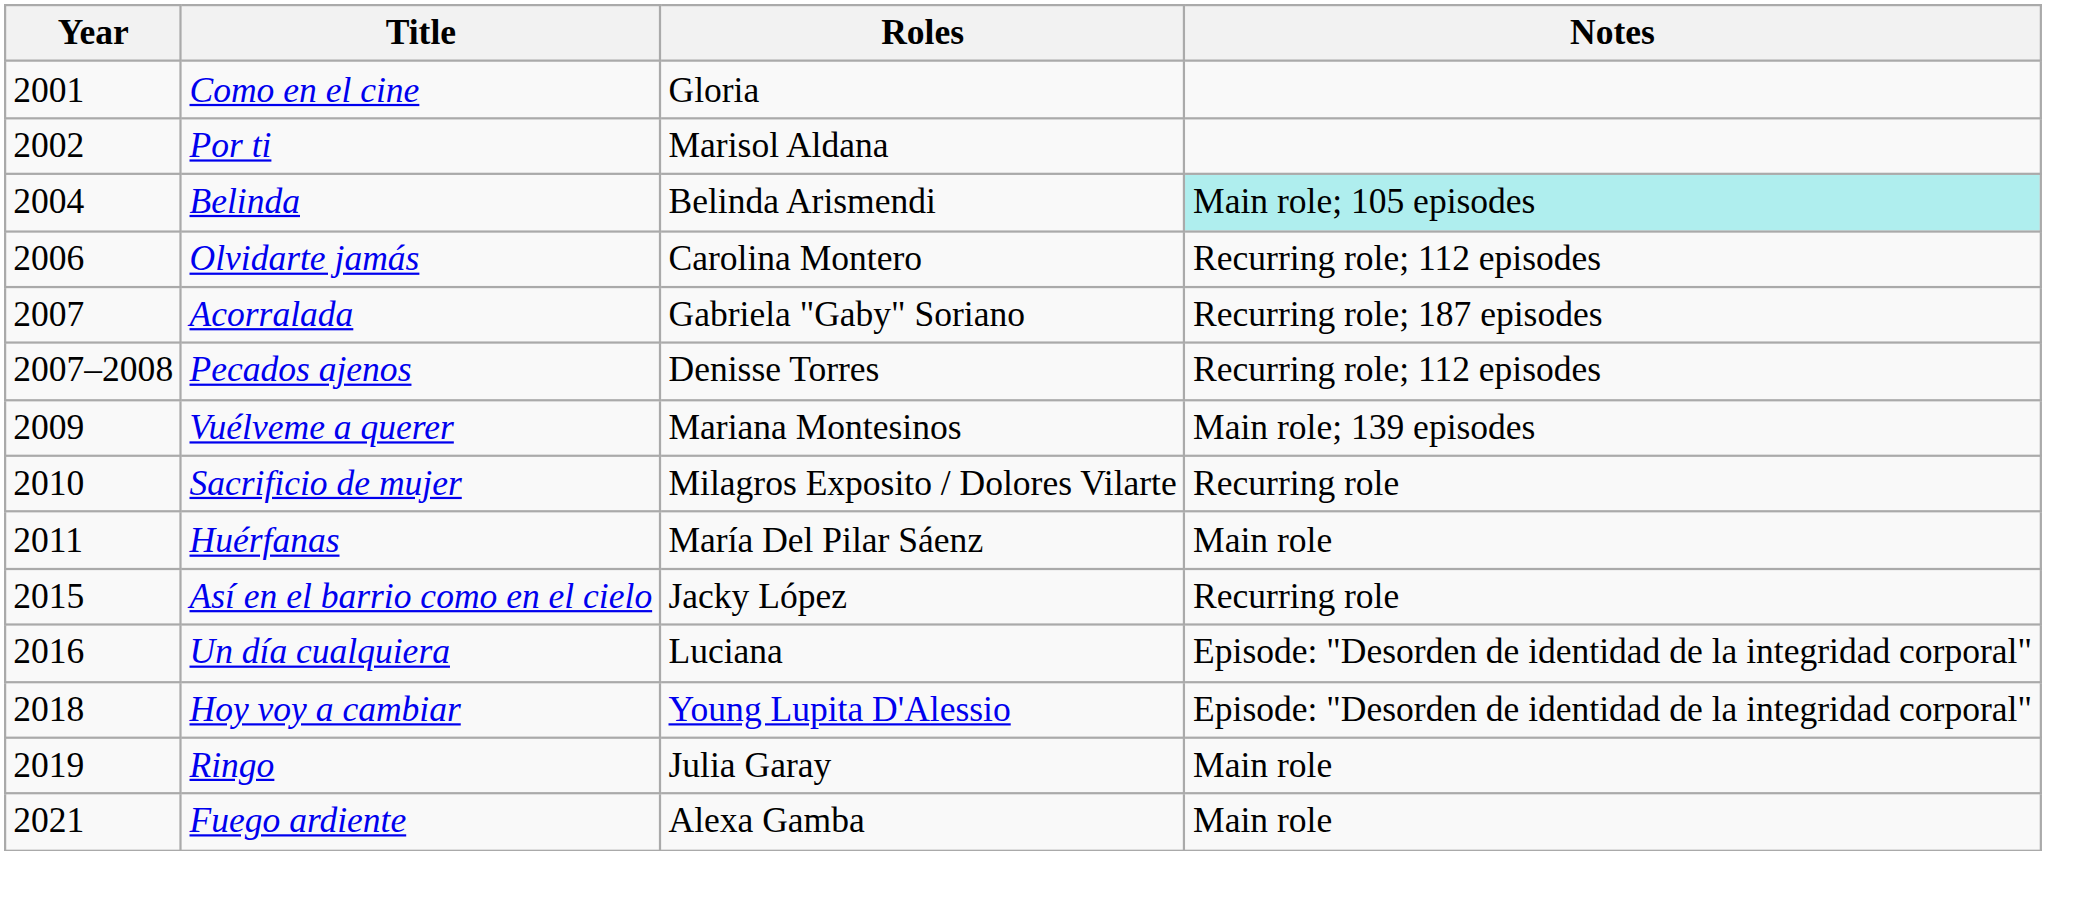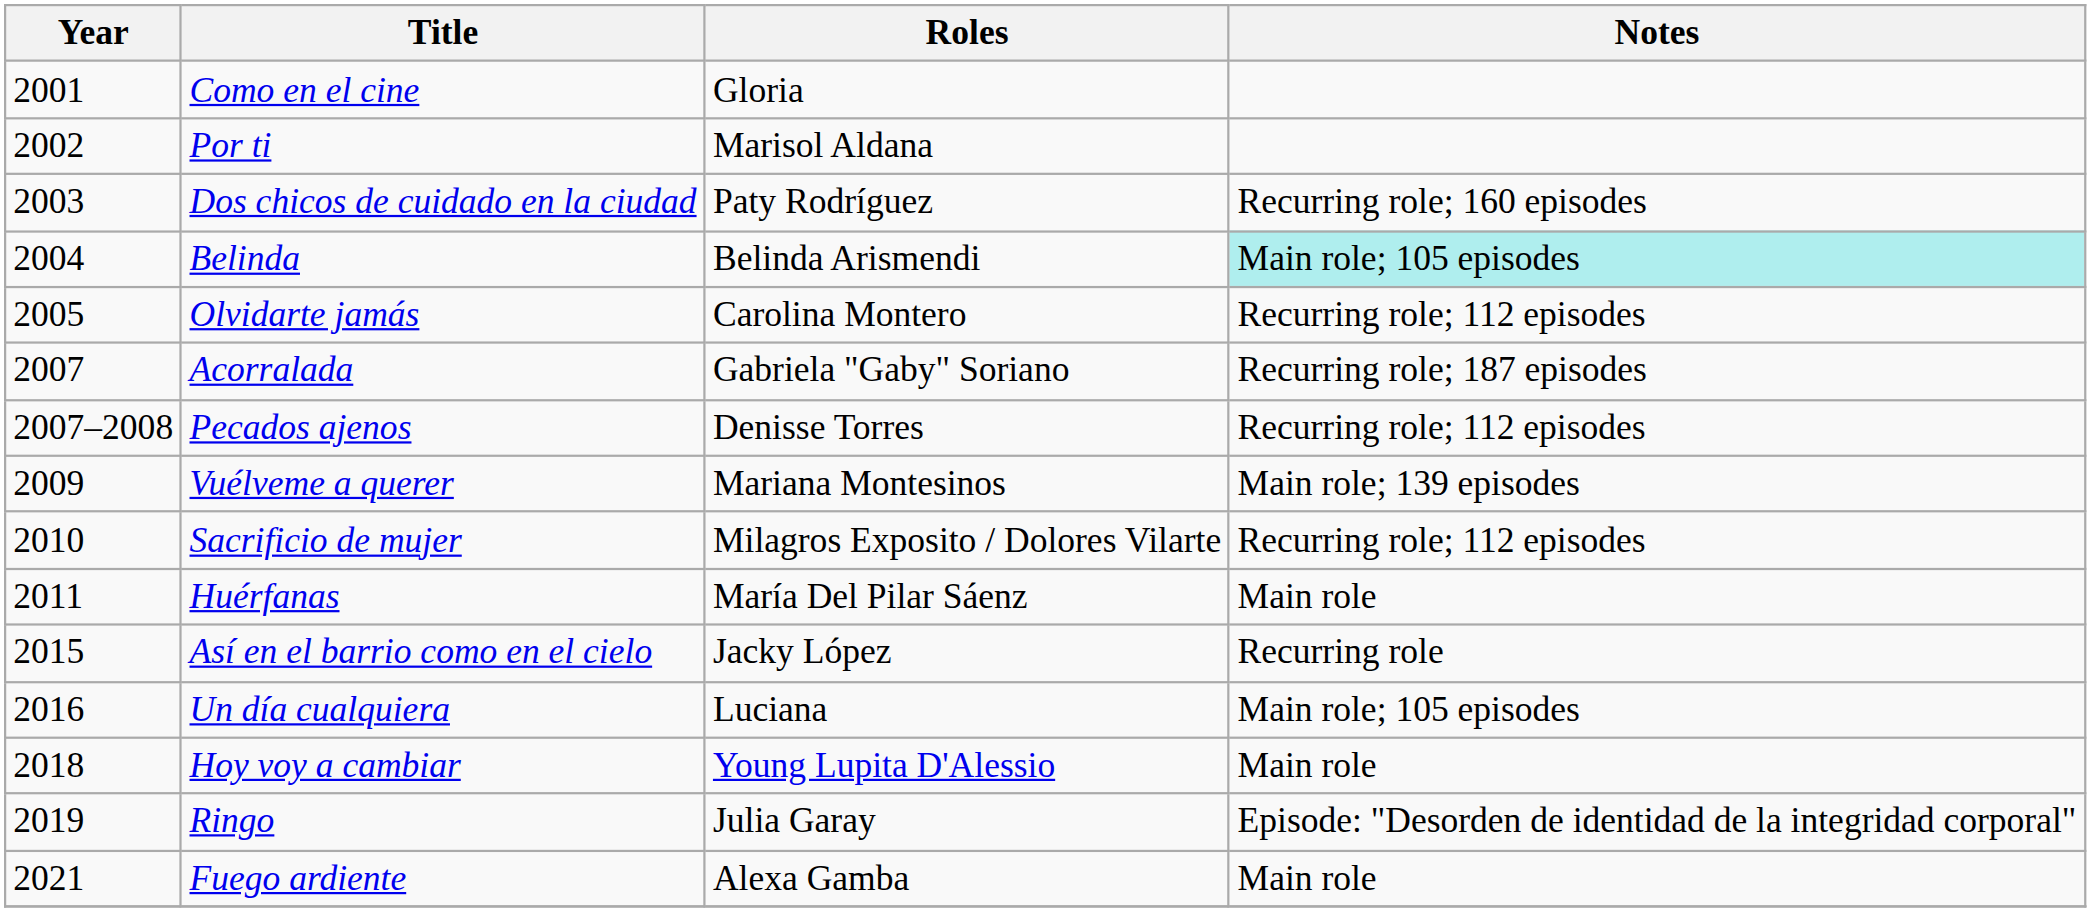+ row: 2003 | Dos chicos de cuidado en la ciudad | Paty Rodríguez | Recurring role; 160 episodes
Olvidarte jamás | Year: 2006 -> 2005
Sacrificio de mujer | Notes: Recurring role -> Recurring role; 112 episodes
Un día cualquiera | Notes: Episode: "Desorden de identidad de la integridad corporal" -> Main role; 105 episodes
Hoy voy a cambiar | Notes: Episode: "Desorden de identidad de la integridad corporal" -> Main role
Ringo | Notes: Main role -> Episode: "Desorden de identidad de la integridad corporal"
